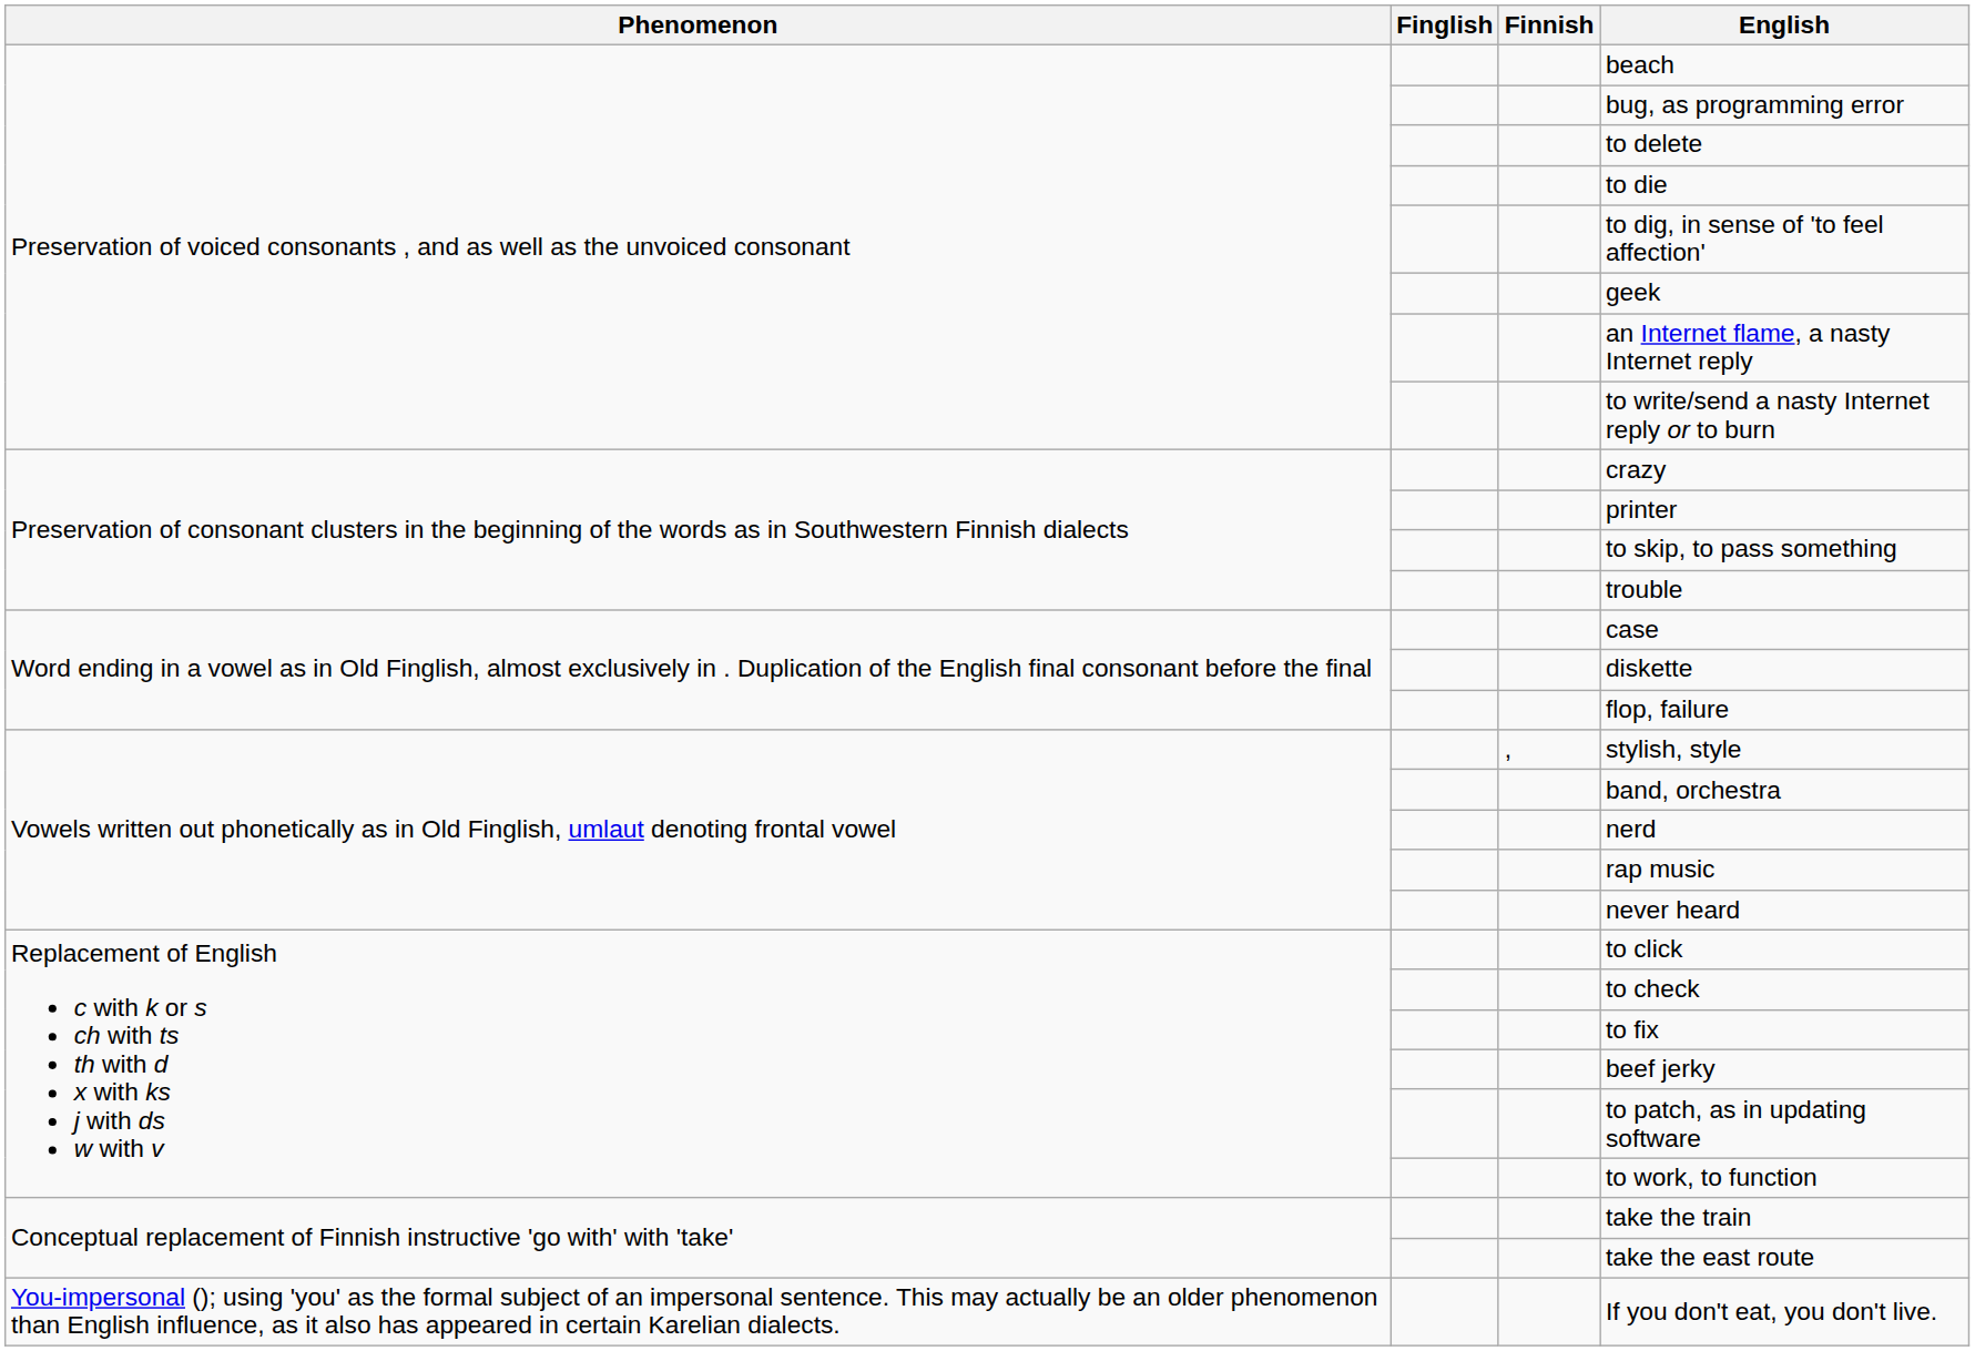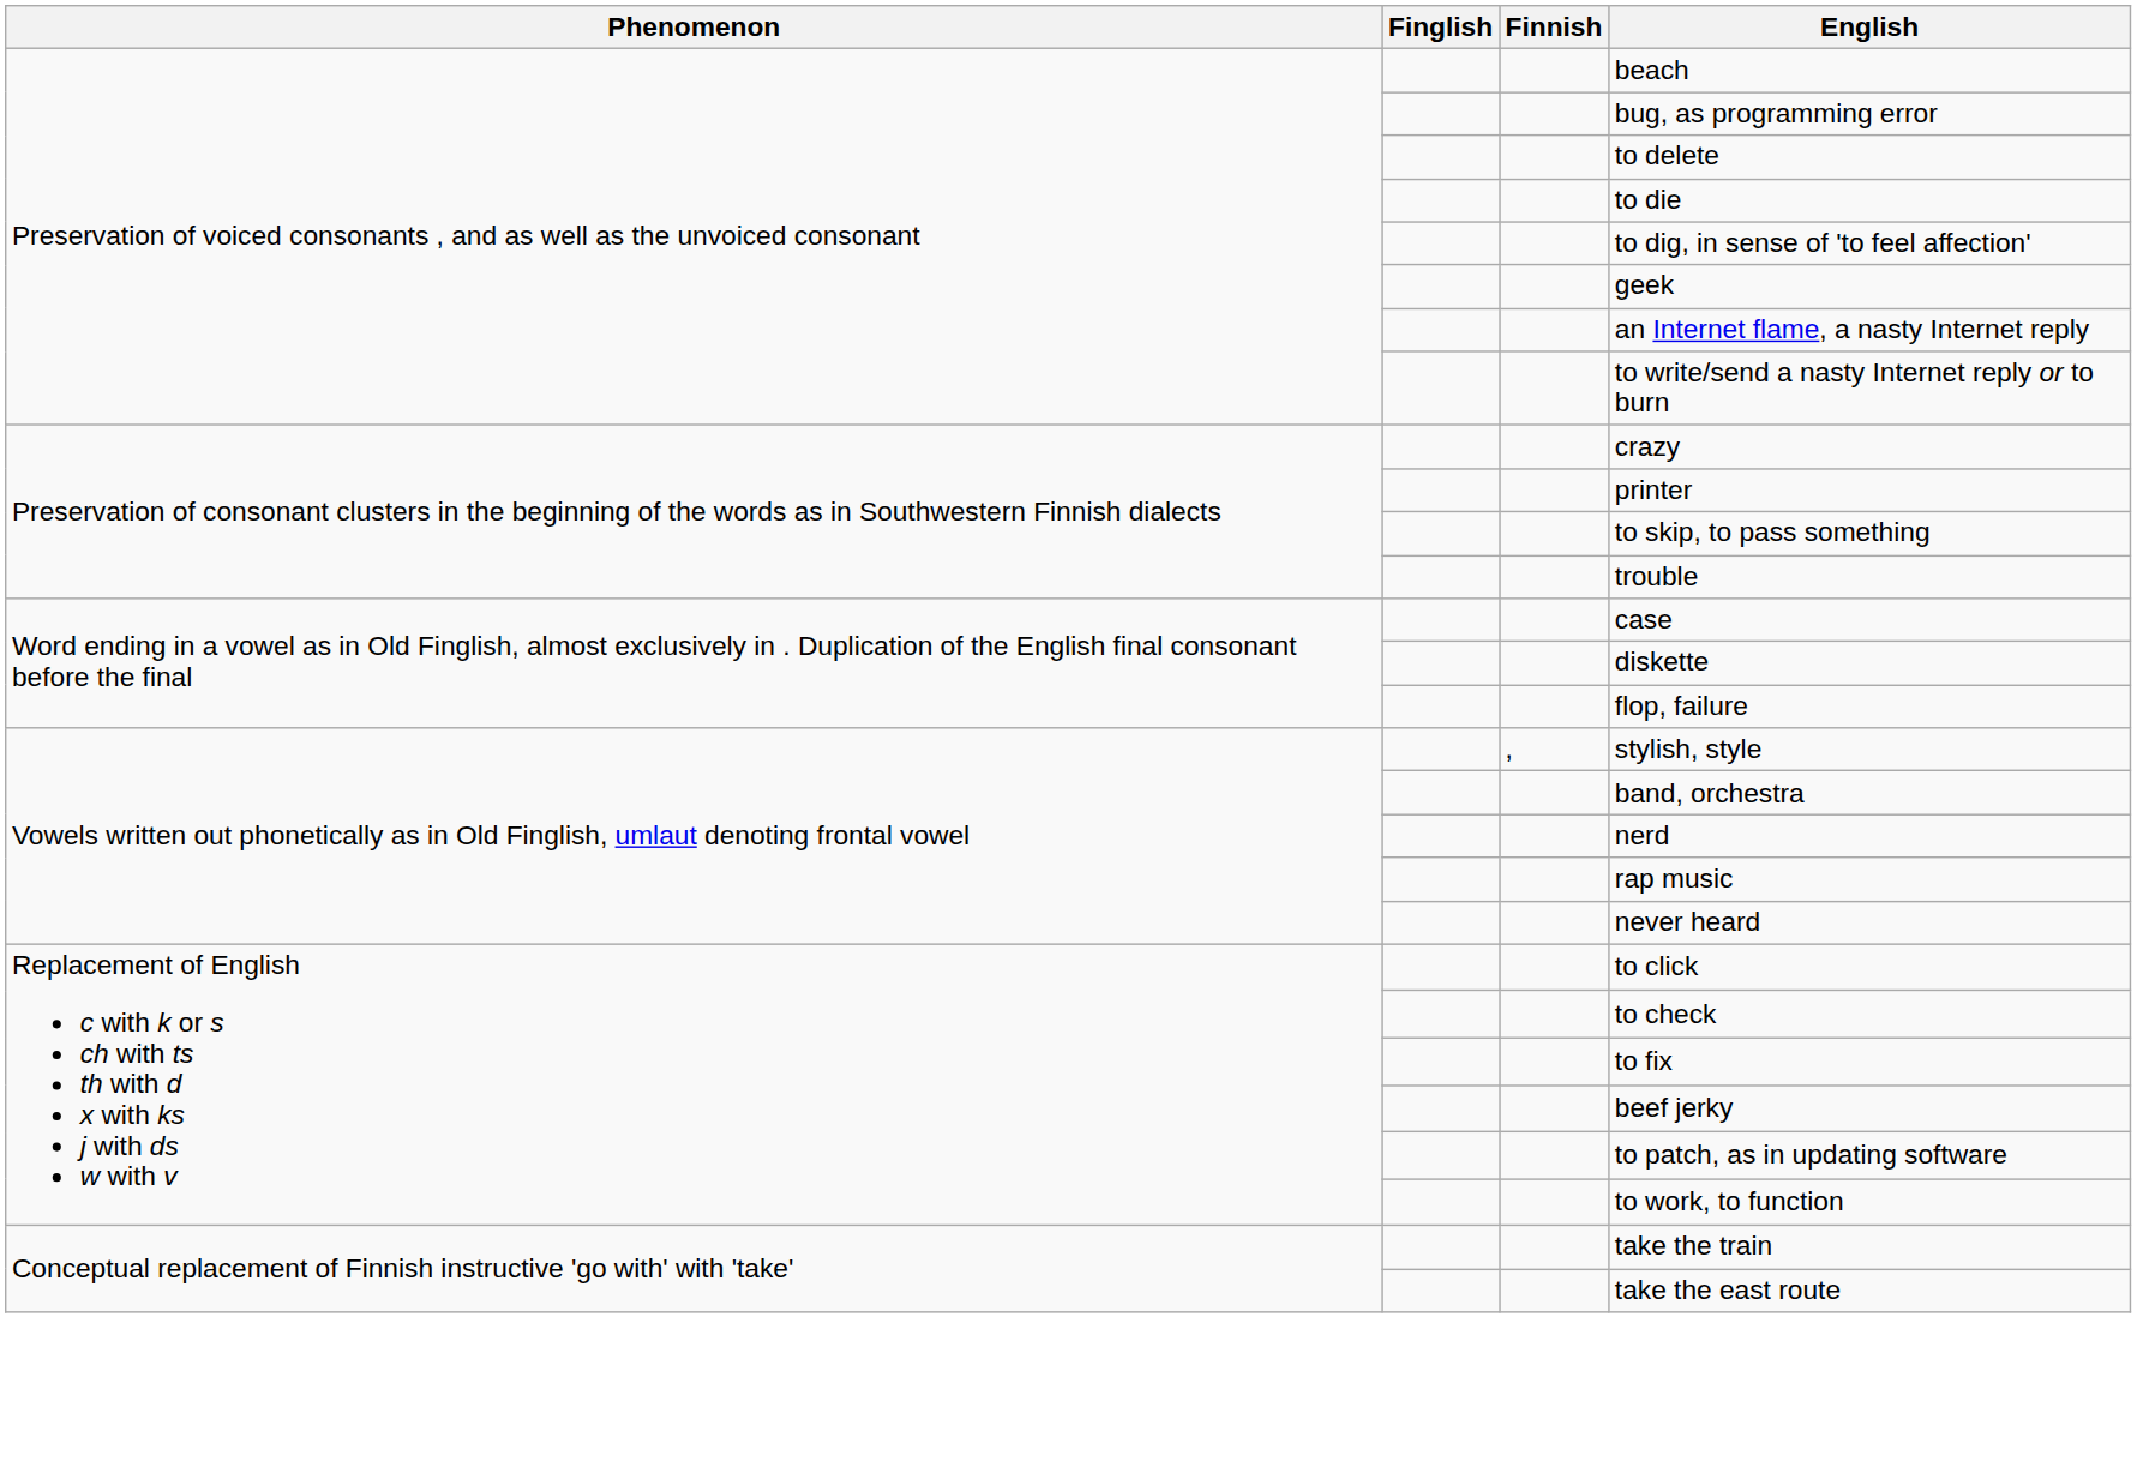- row: You-impersonal (); using 'you' as the formal subject of an impersonal sentence. This may actually be an older phenomenon than English influence, as it also has appeared in certain Karelian dialects. | If you don't eat, you don't live.
